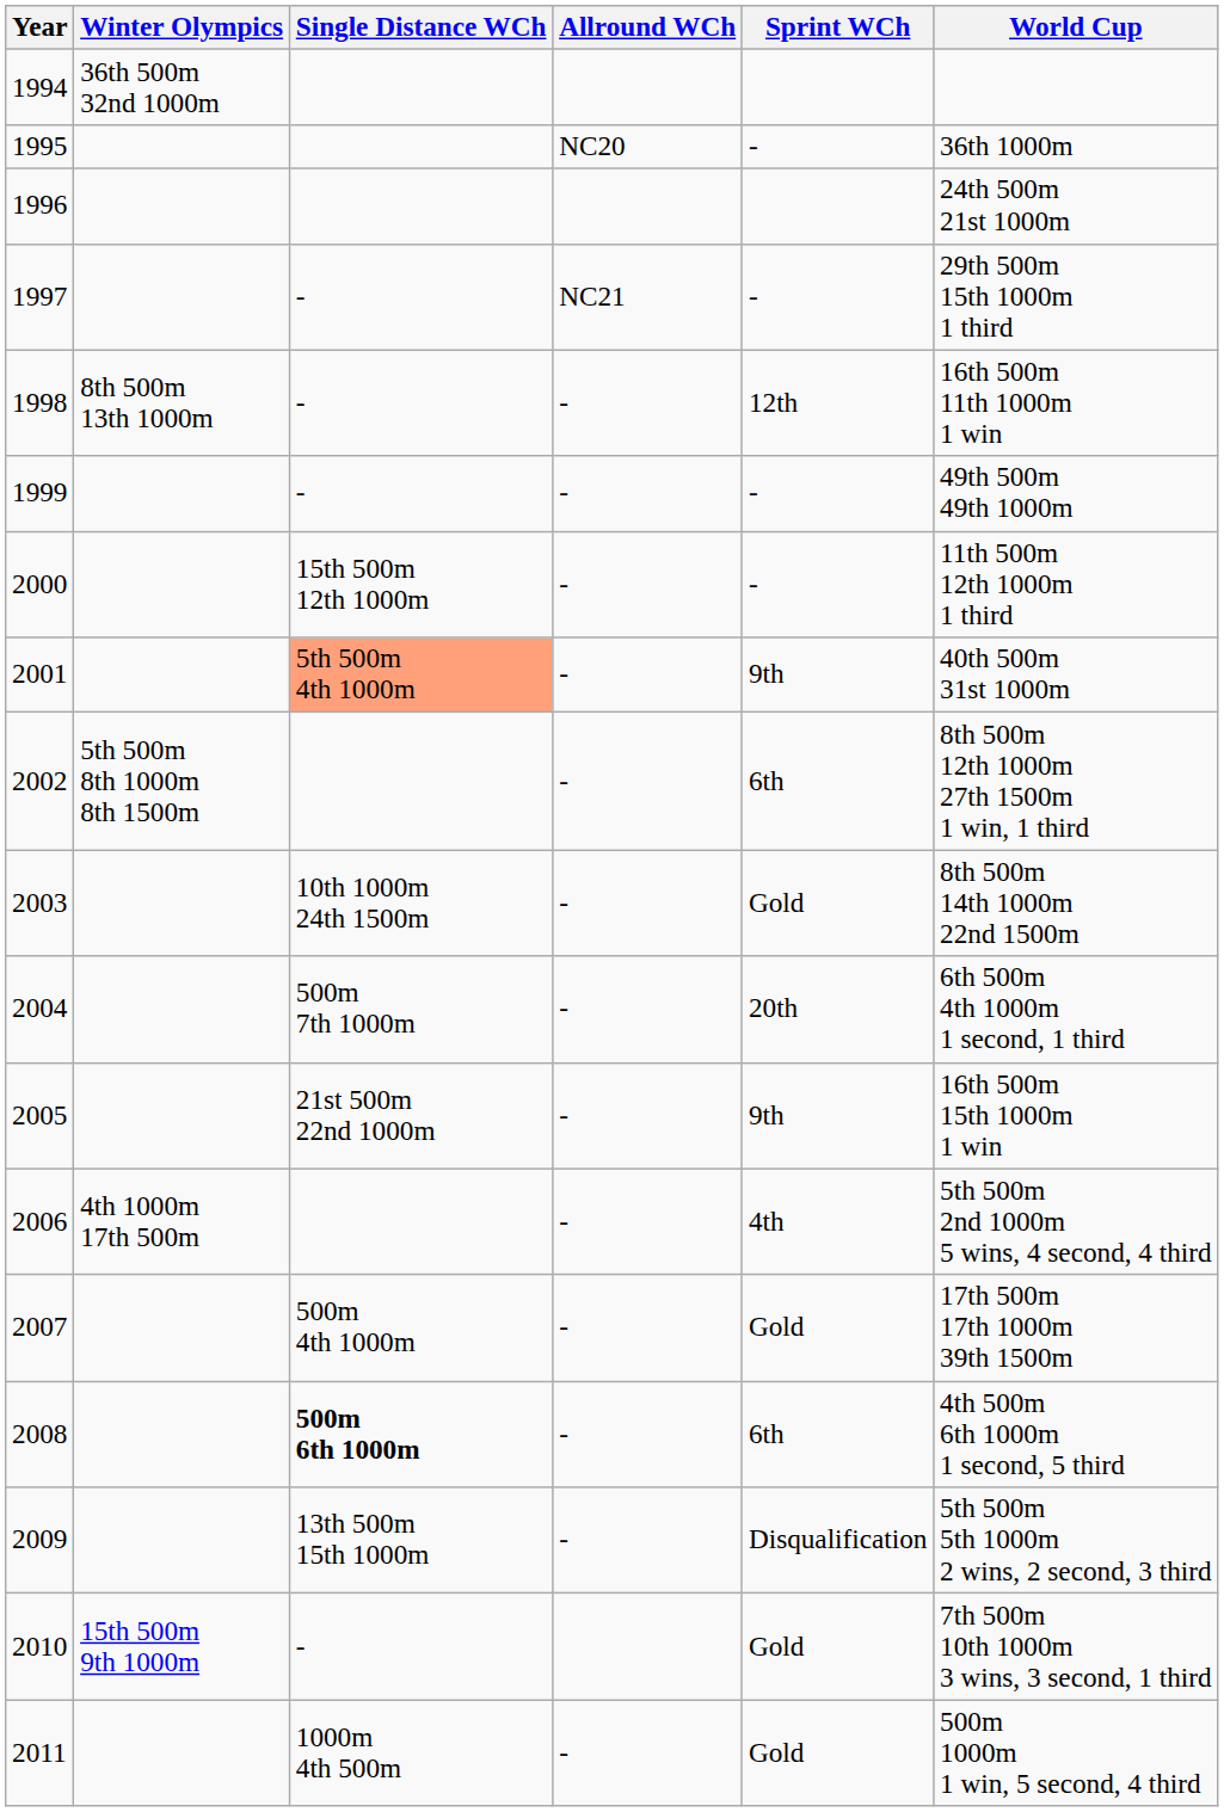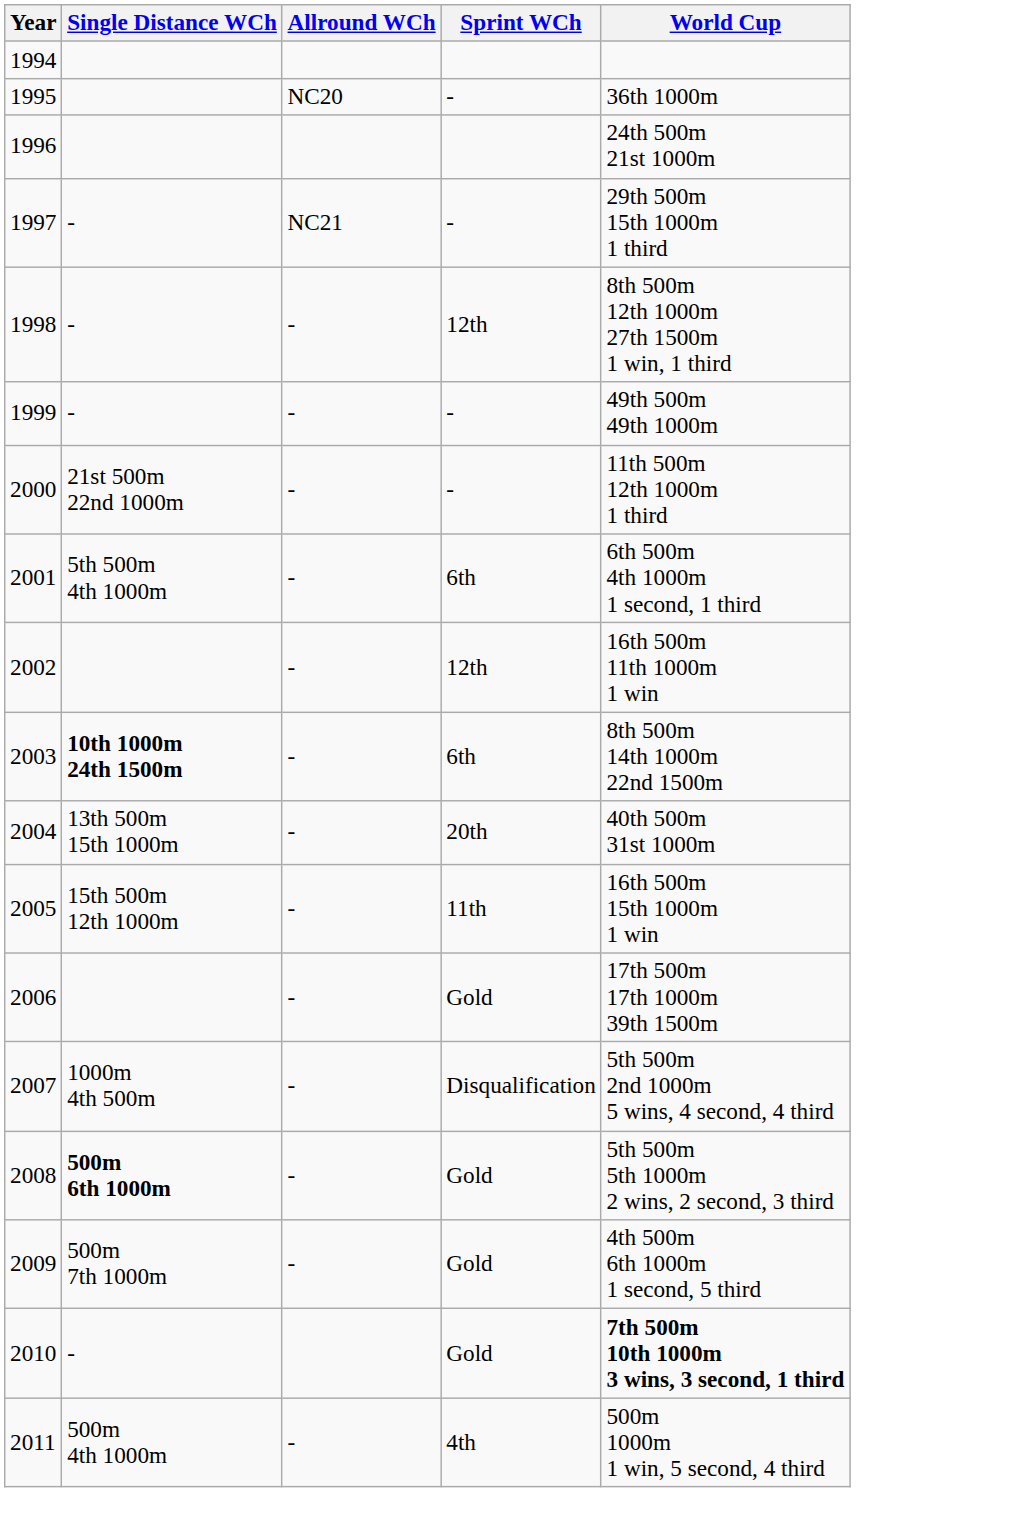- column: Winter Olympics | 36th 500m 32nd 1000m | 8th 500m 13th 1000m | 5th 500m 8th 1000m 8th 1500m | 4th 1000m 17th 500m | 15th 500m 9th 1000m
1998 | World Cup: 16th 500m 11th 1000m 1 win -> 8th 500m 12th 1000m 27th 1500m 1 win, 1 third
2000 | Single Distance WCh: 15th 500m 12th 1000m -> 21st 500m 22nd 1000m
2001 | Single Distance WCh: lightsalmon background -> no background
2001 | Sprint WCh: 9th -> 6th
2001 | World Cup: 40th 500m 31st 1000m -> 6th 500m 4th 1000m 1 second, 1 third
2002 | Sprint WCh: 6th -> 12th
2002 | World Cup: 8th 500m 12th 1000m 27th 1500m 1 win, 1 third -> 16th 500m 11th 1000m 1 win
2003 | Single Distance WCh: normal -> bold
2003 | Sprint WCh: Gold -> 6th
2004 | Single Distance WCh: 500m 7th 1000m -> 13th 500m 15th 1000m
2004 | World Cup: 6th 500m 4th 1000m 1 second, 1 third -> 40th 500m 31st 1000m
2005 | Single Distance WCh: 21st 500m 22nd 1000m -> 15th 500m 12th 1000m
2005 | Sprint WCh: 9th -> 11th
2006 | Sprint WCh: 4th -> Gold
2006 | World Cup: 5th 500m 2nd 1000m 5 wins, 4 second, 4 third -> 17th 500m 17th 1000m 39th 1500m
2007 | Single Distance WCh: 500m 4th 1000m -> 1000m 4th 500m
2007 | Sprint WCh: Gold -> Disqualification
2007 | World Cup: 17th 500m 17th 1000m 39th 1500m -> 5th 500m 2nd 1000m 5 wins, 4 second, 4 third
2008 | Sprint WCh: 6th -> Gold
2008 | World Cup: 4th 500m 6th 1000m 1 second, 5 third -> 5th 500m 5th 1000m 2 wins, 2 second, 3 third
2009 | Single Distance WCh: 13th 500m 15th 1000m -> 500m 7th 1000m
2009 | Sprint WCh: Disqualification -> Gold
2009 | World Cup: 5th 500m 5th 1000m 2 wins, 2 second, 3 third -> 4th 500m 6th 1000m 1 second, 5 third
2010 | World Cup: normal -> bold
2011 | Single Distance WCh: 1000m 4th 500m -> 500m 4th 1000m
2011 | Sprint WCh: Gold -> 4th
